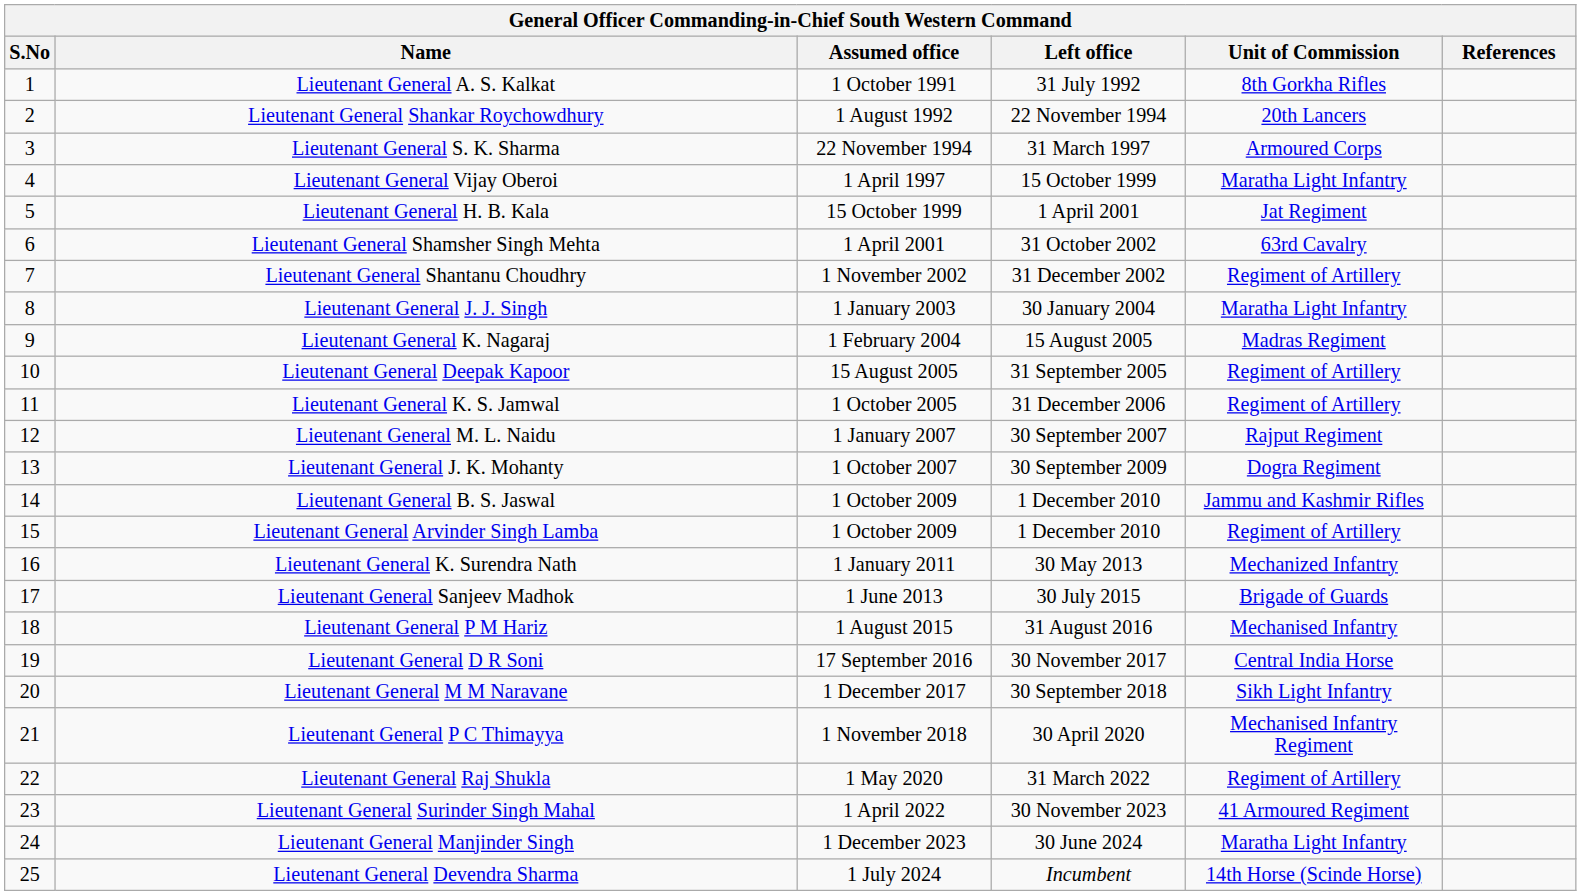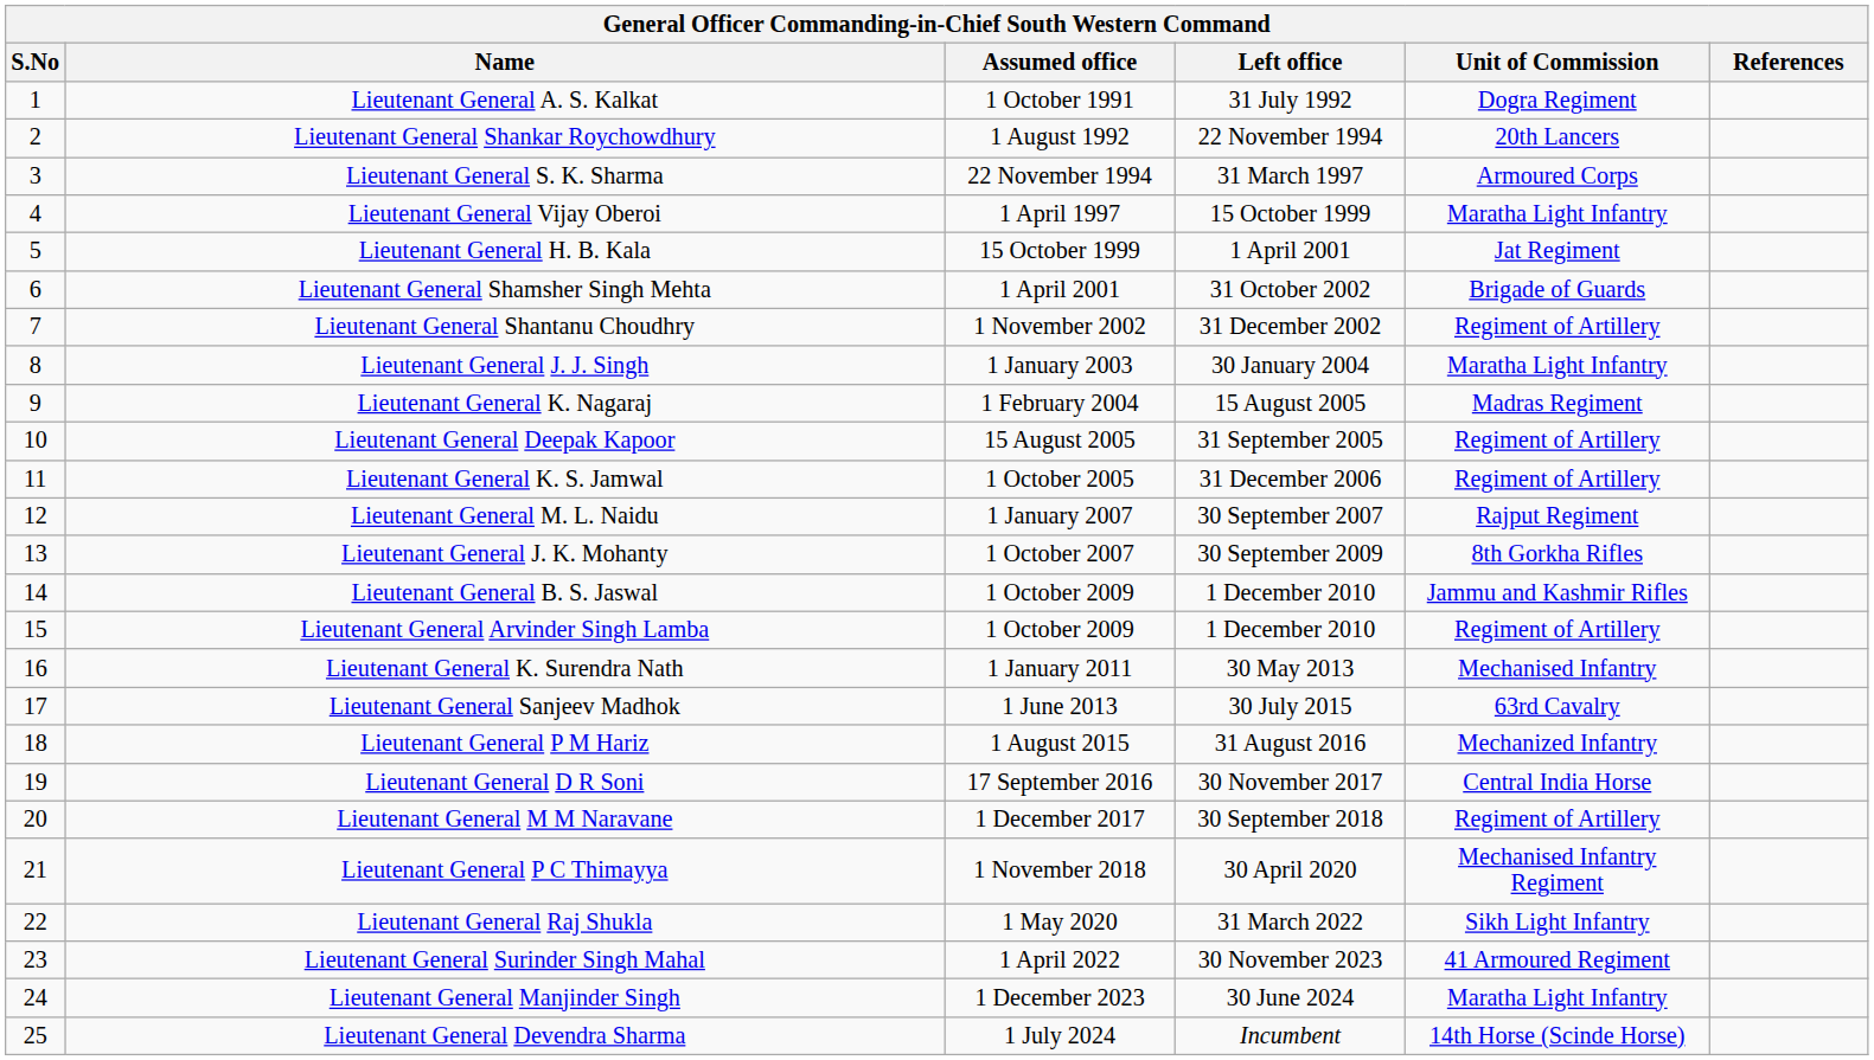Lieutenant General A. S. Kalkat | Unit of Commission: 8th Gorkha Rifles -> Dogra Regiment
Lieutenant General Shamsher Singh Mehta | Unit of Commission: 63rd Cavalry -> Brigade of Guards
Lieutenant General J. K. Mohanty | Unit of Commission: Dogra Regiment -> 8th Gorkha Rifles
Lieutenant General K. Surendra Nath | Unit of Commission: Mechanized Infantry -> Mechanised Infantry
Lieutenant General Sanjeev Madhok | Unit of Commission: Brigade of Guards -> 63rd Cavalry
Lieutenant General P M Hariz | Unit of Commission: Mechanised Infantry -> Mechanized Infantry
Lieutenant General M M Naravane | Unit of Commission: Sikh Light Infantry -> Regiment of Artillery
Lieutenant General Raj Shukla | Unit of Commission: Regiment of Artillery -> Sikh Light Infantry
